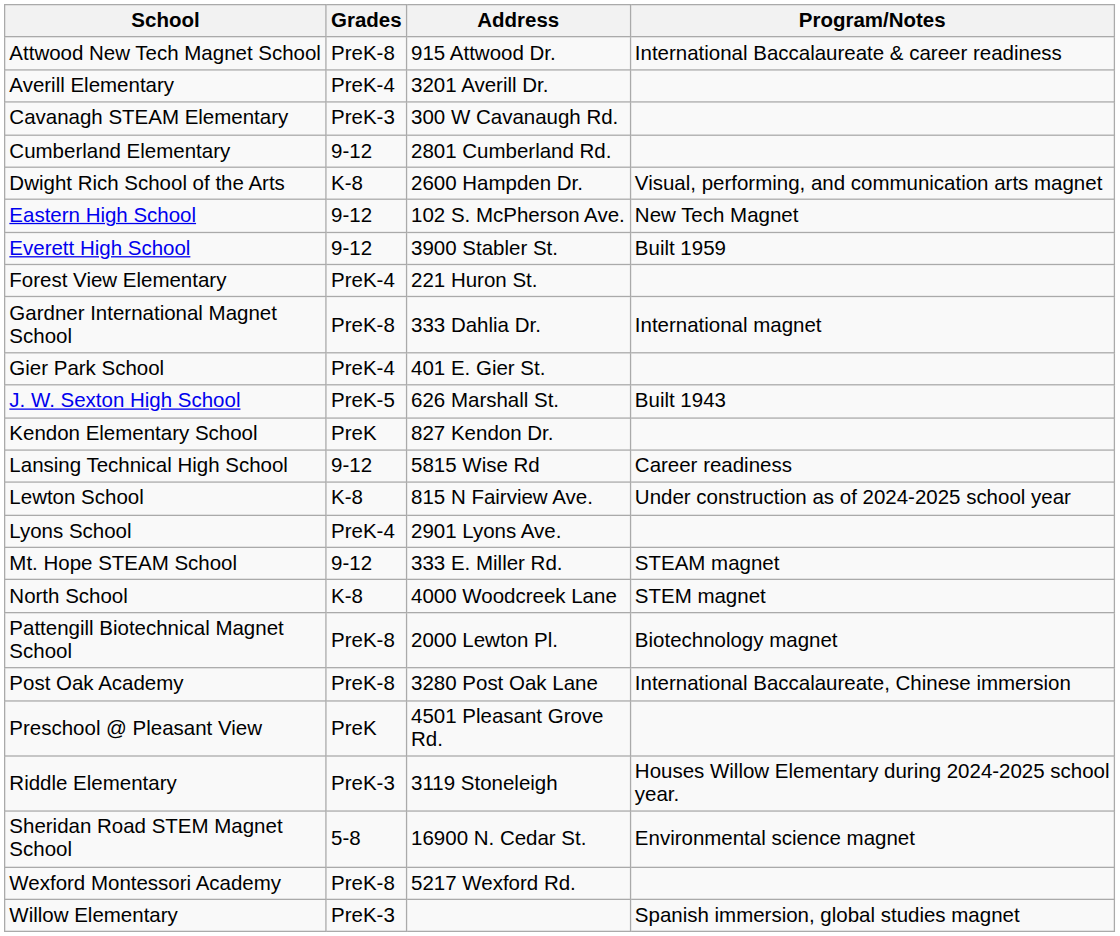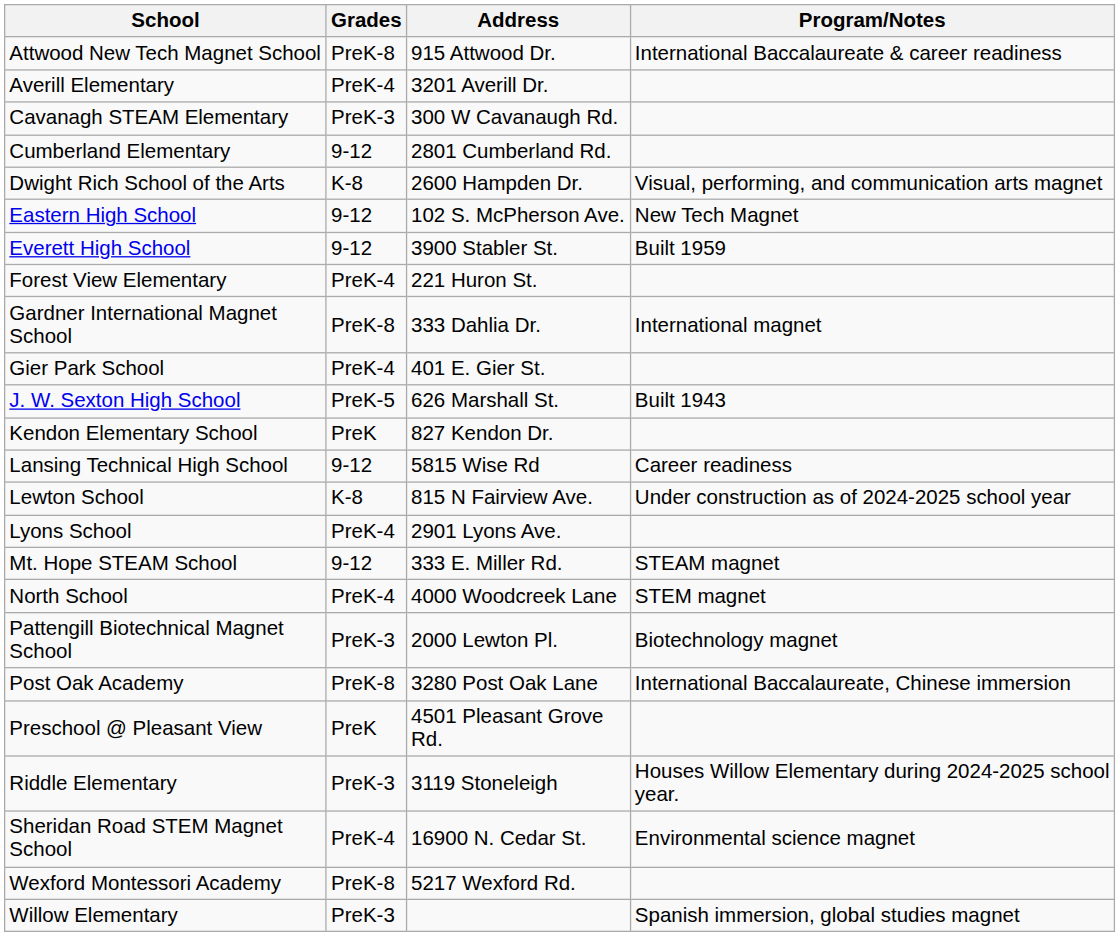North School | Grades: K-8 -> PreK-4
Pattengill Biotechnical Magnet School | Grades: PreK-8 -> PreK-3
Sheridan Road STEM Magnet School | Grades: 5-8 -> PreK-4
